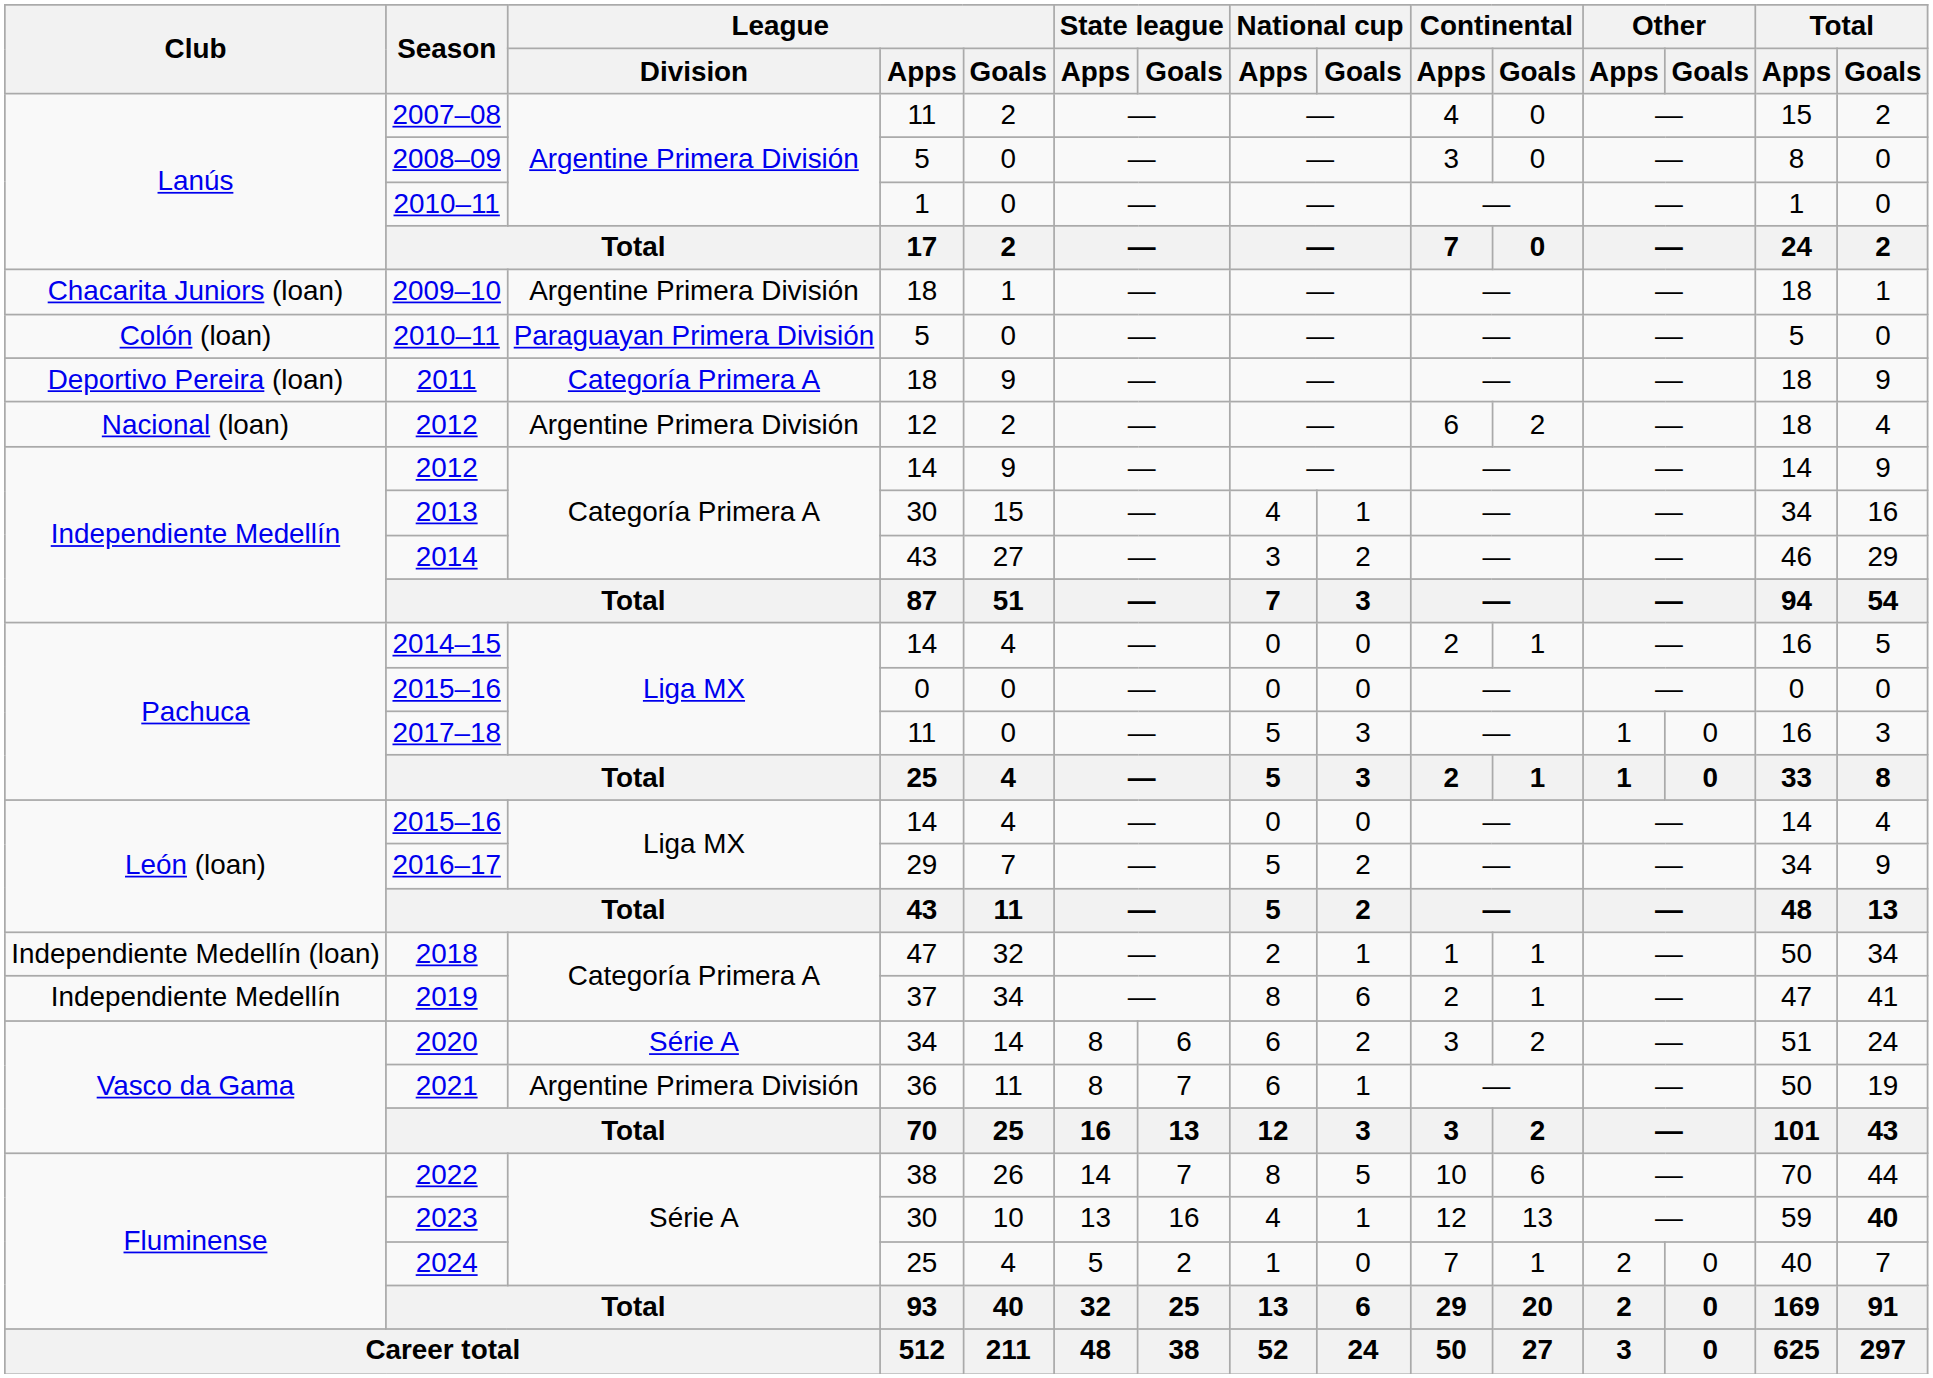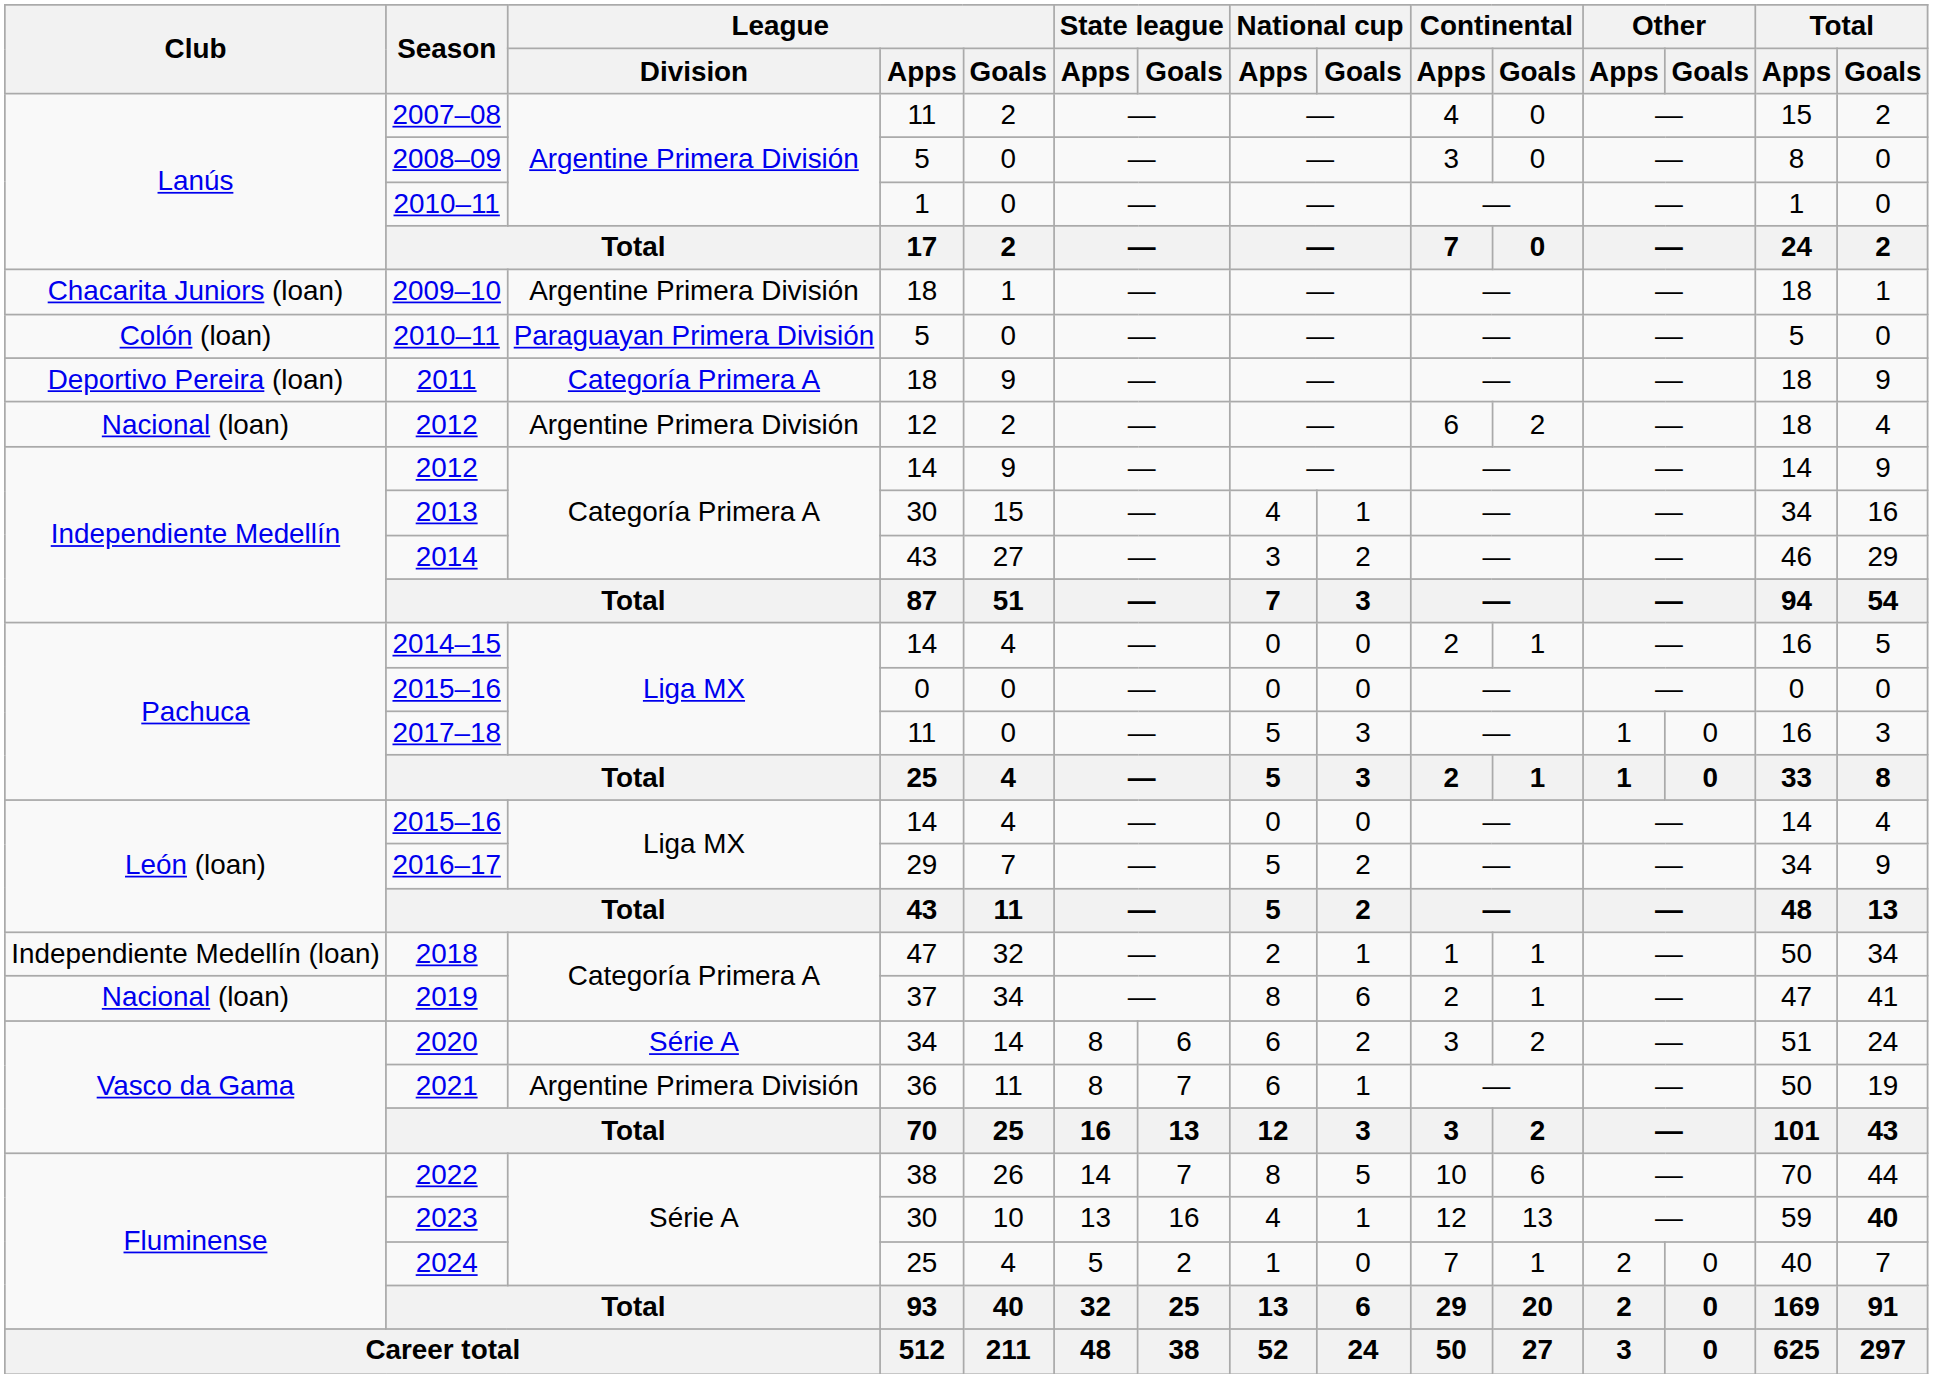2019 | Club: Independiente Medellín -> Nacional (loan)
